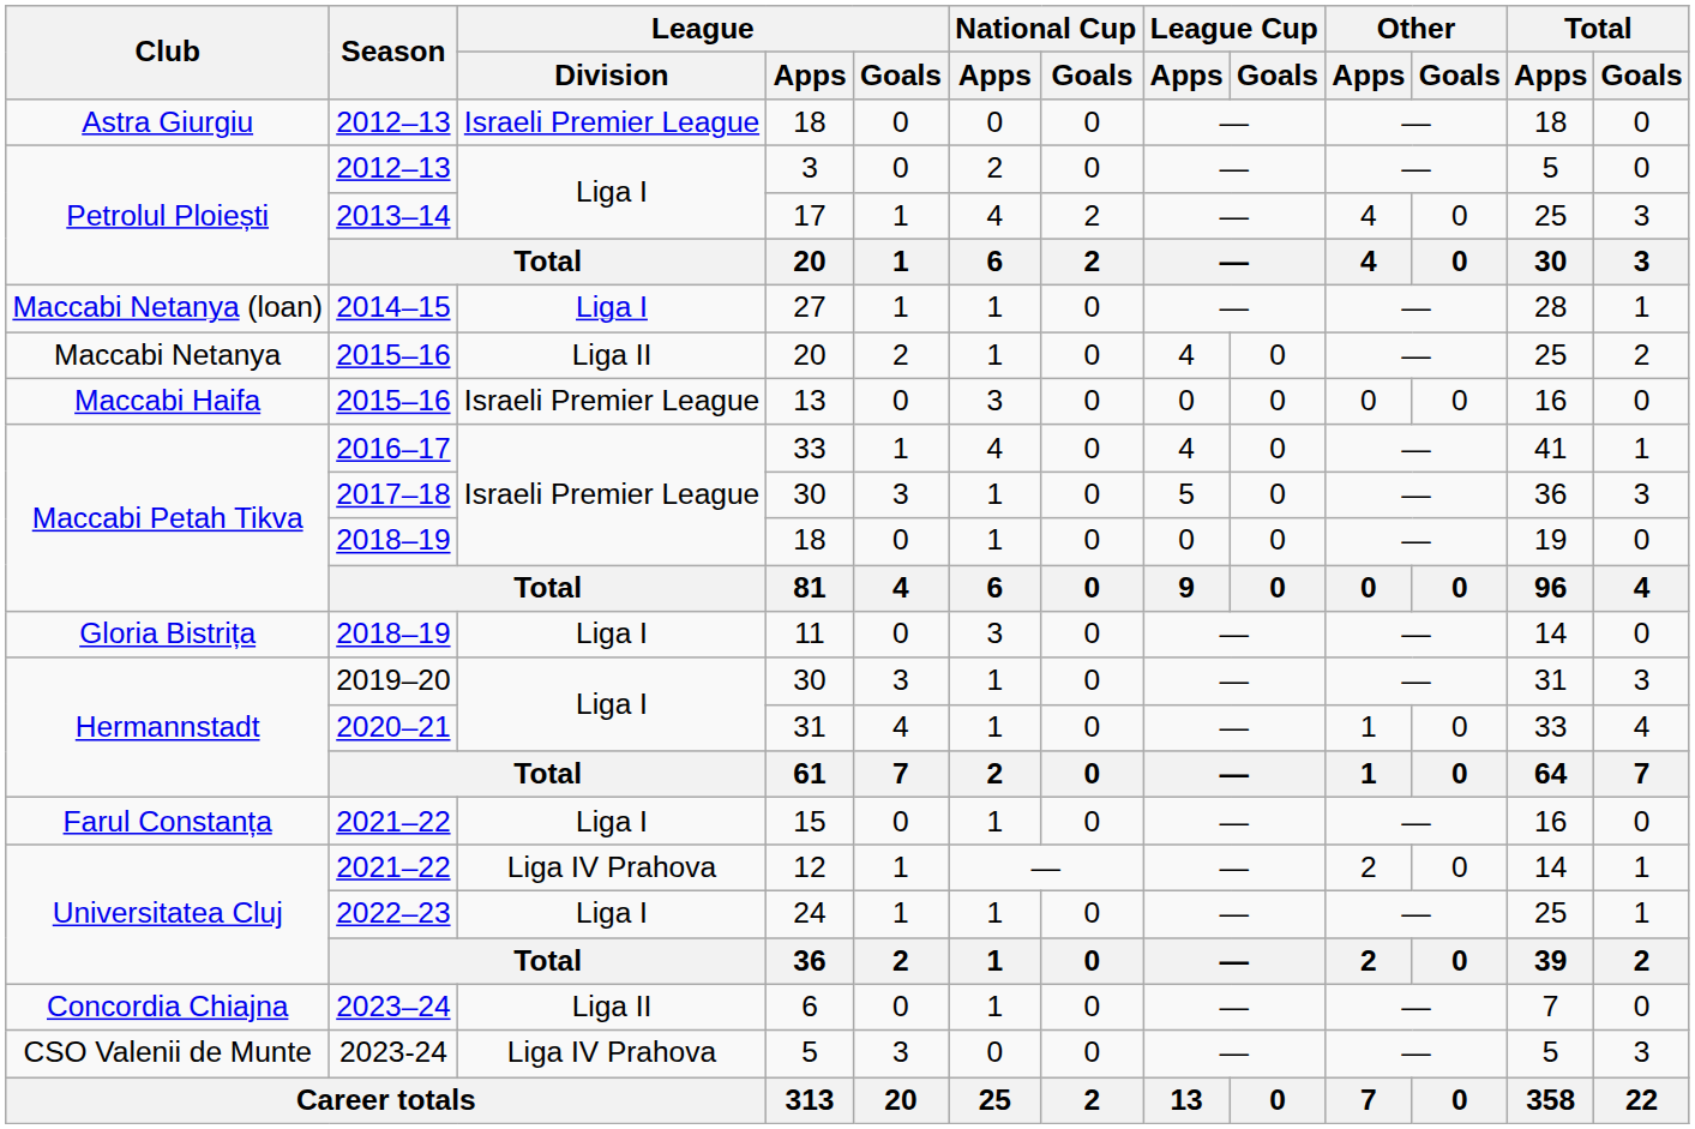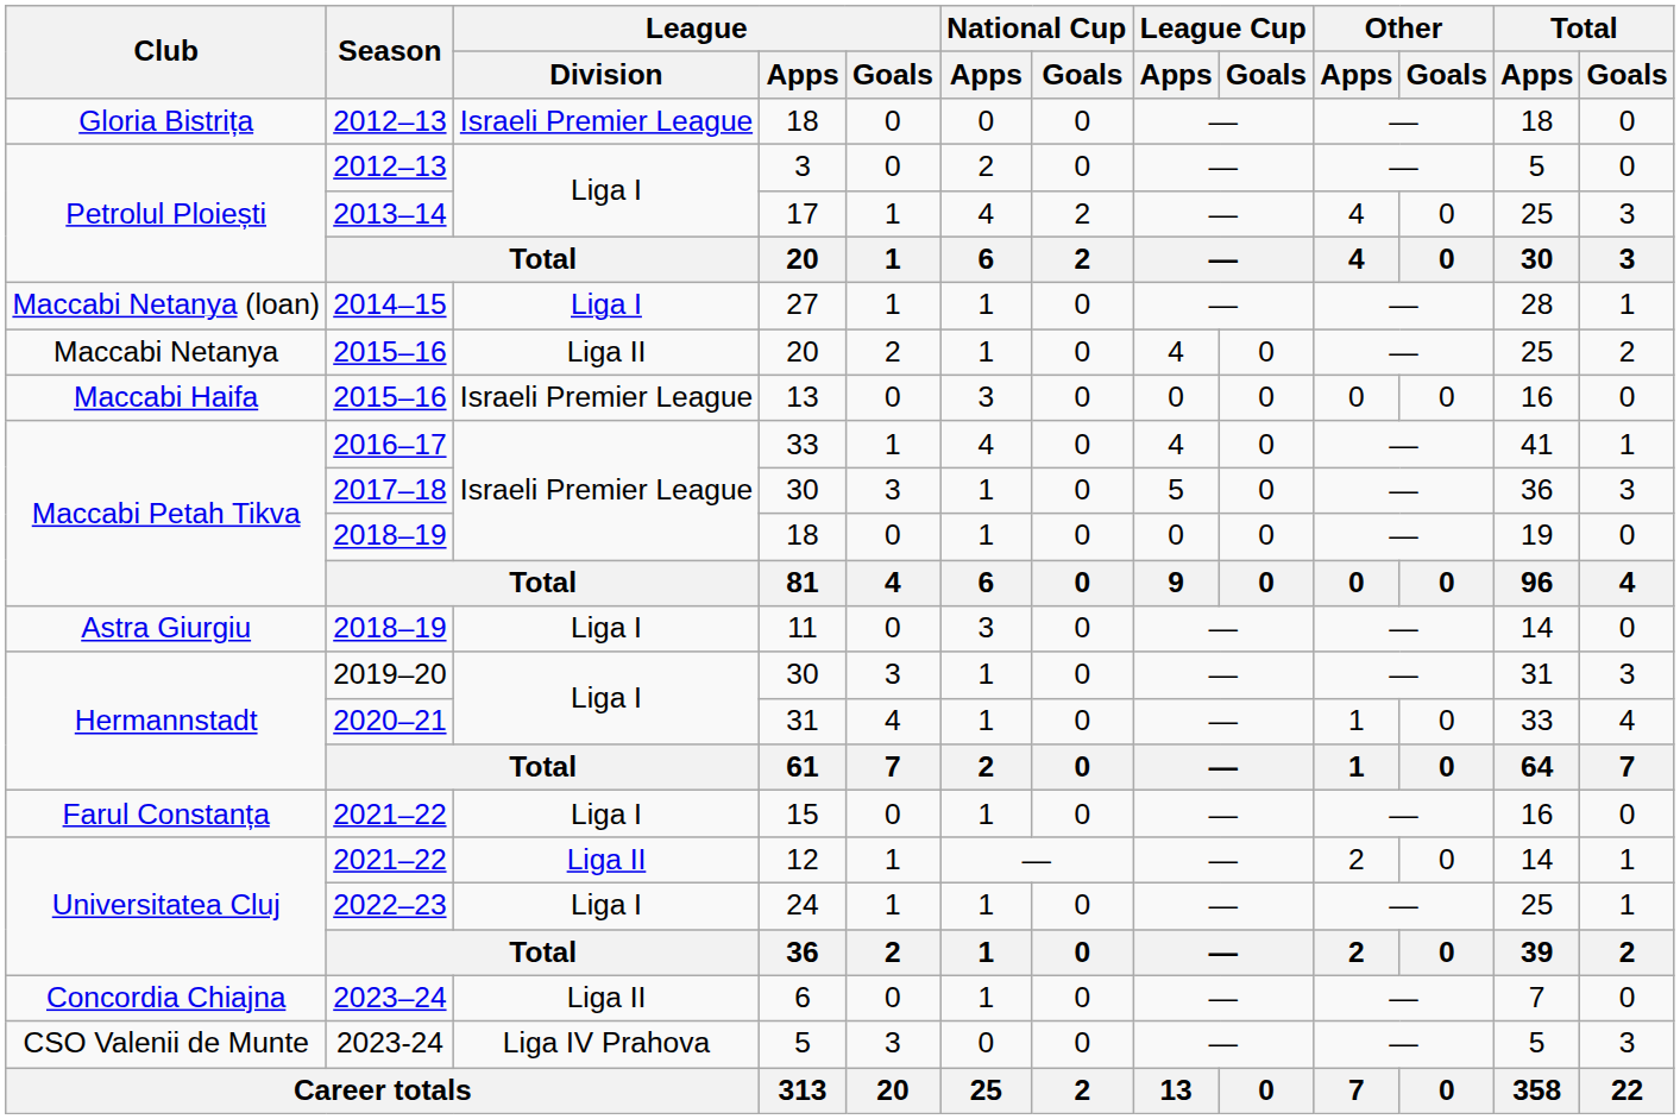2012–13 / 18 | Club: Astra Giurgiu -> Gloria Bistrița
11 | Club: Gloria Bistrița -> Astra Giurgiu
12 | League / Division: Liga IV Prahova -> Liga II
